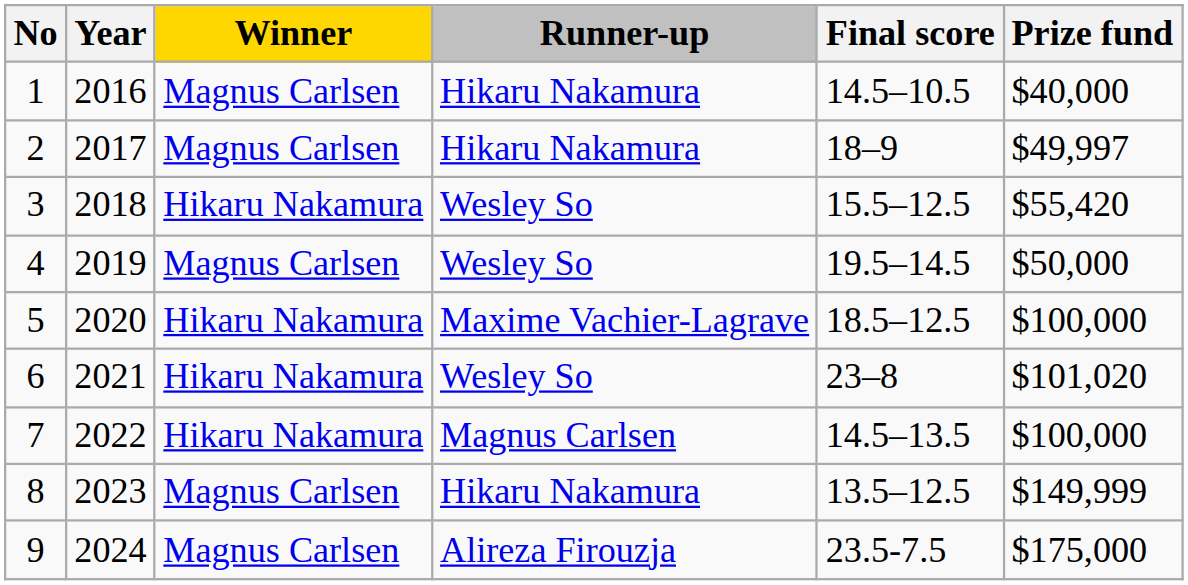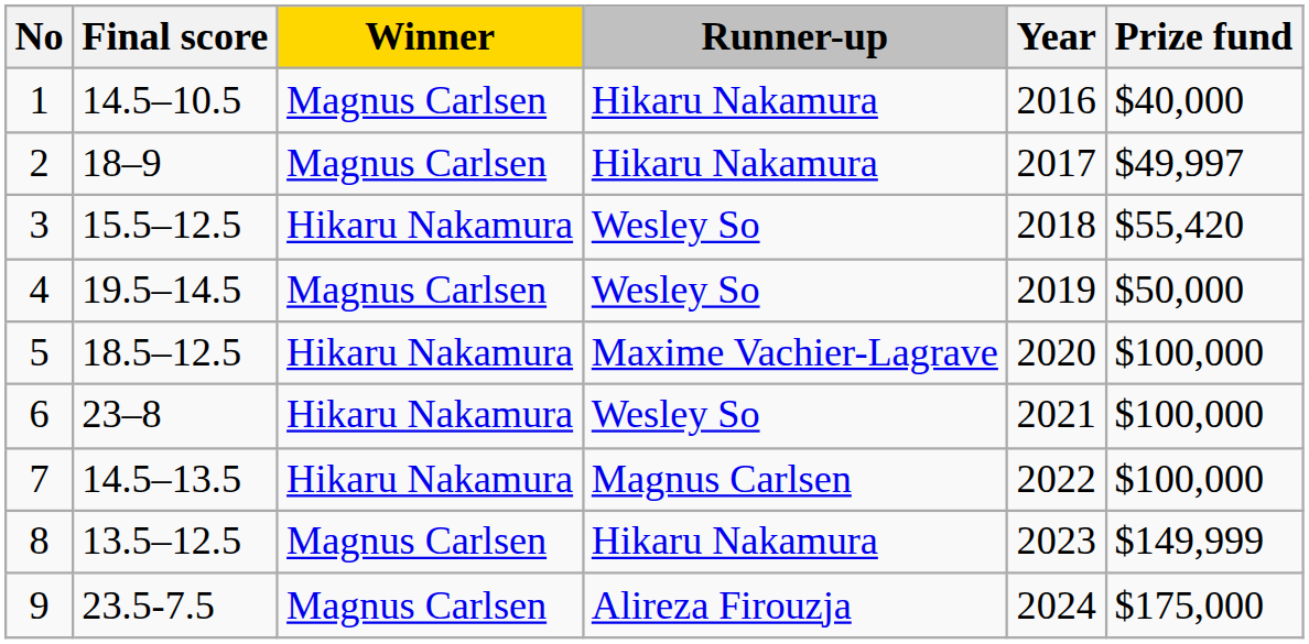columns swapped: Year <-> Final score
6 | Prize fund: $101,020 -> $100,000
